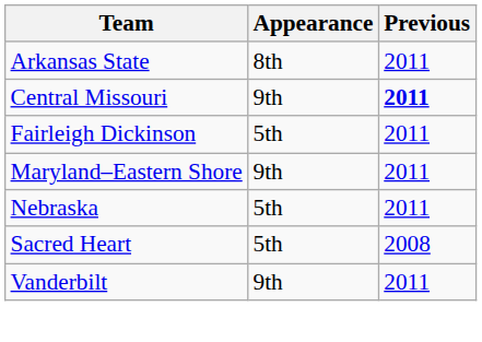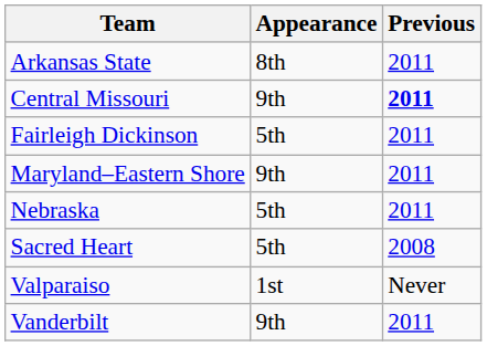+ row: Valparaiso | 1st | Never
